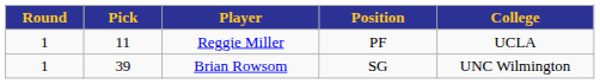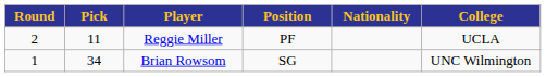+ column: Nationality
Reggie Miller | Round: 1 -> 2
Brian Rowsom | Pick: 39 -> 34
